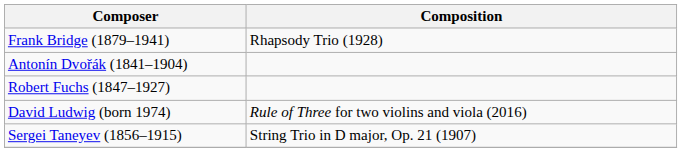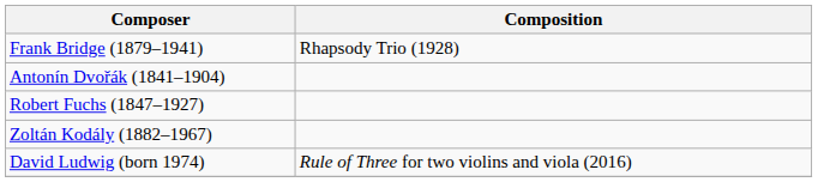+ row: Zoltán Kodály (1882–1967)
- row: Sergei Taneyev (1856–1915) | String Trio in D major, Op. 21 (1907)
